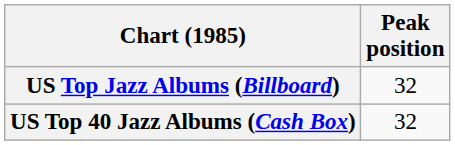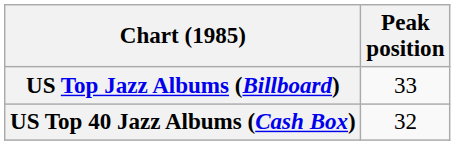US Top Jazz Albums (Billboard) | Peak position: 32 -> 33
